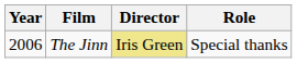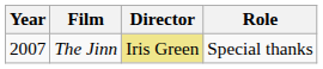The Jinn | Year: 2006 -> 2007
